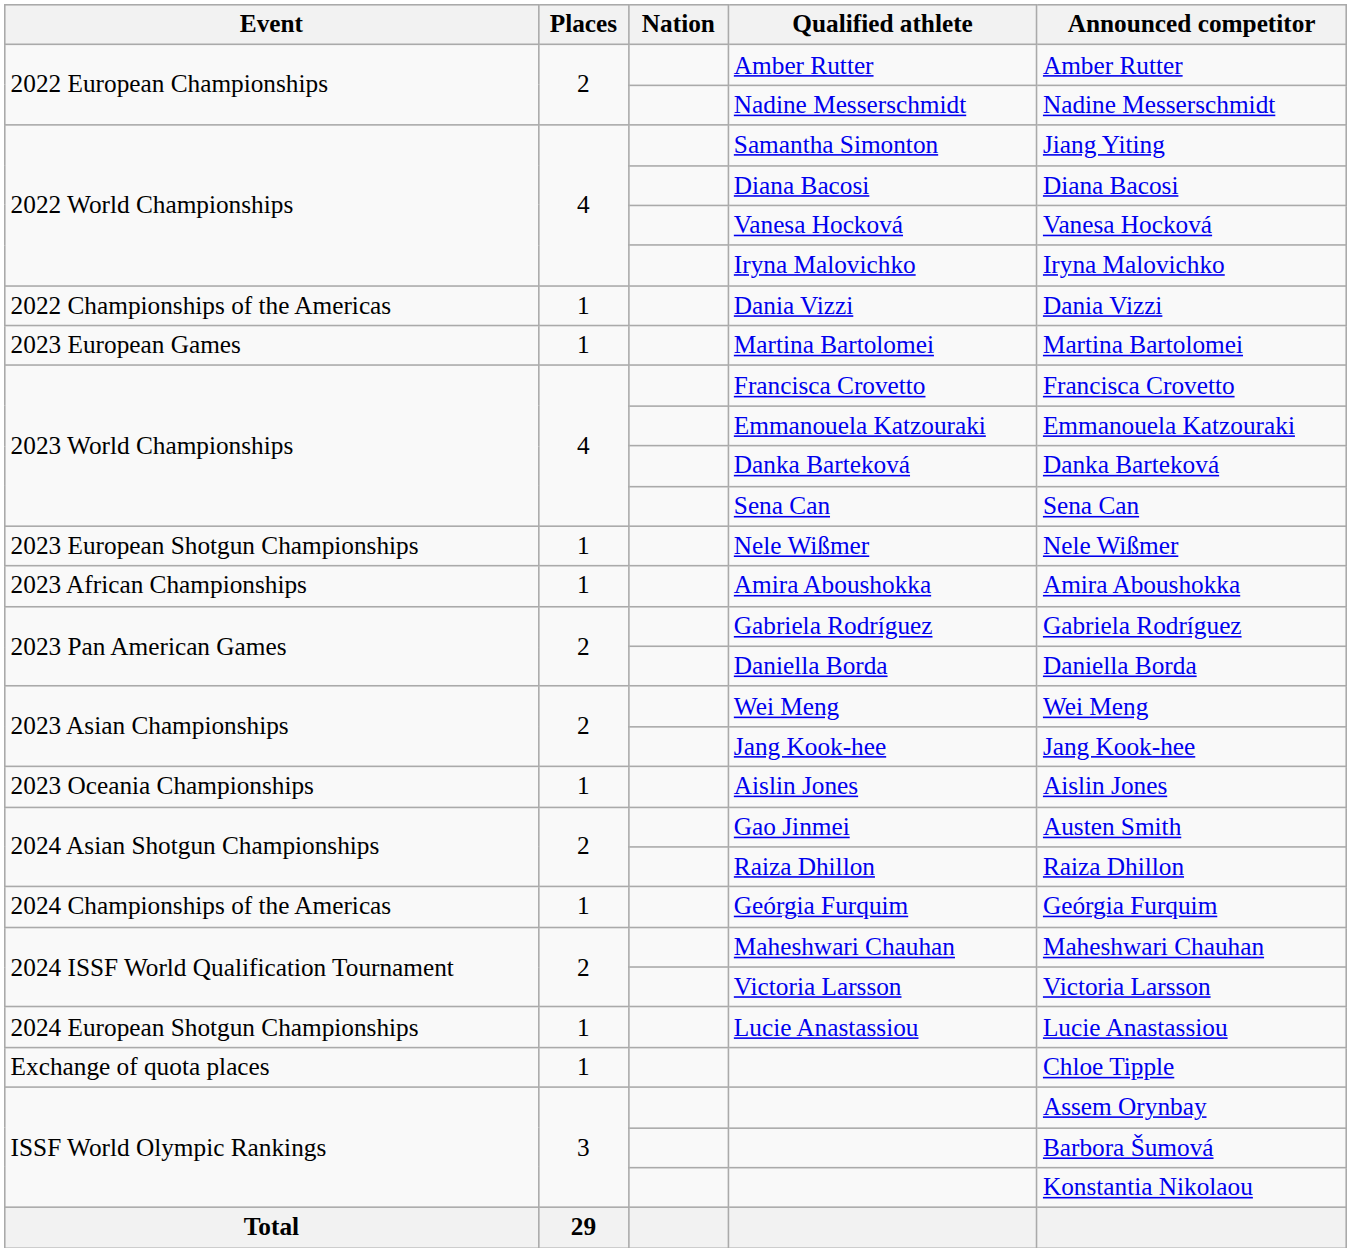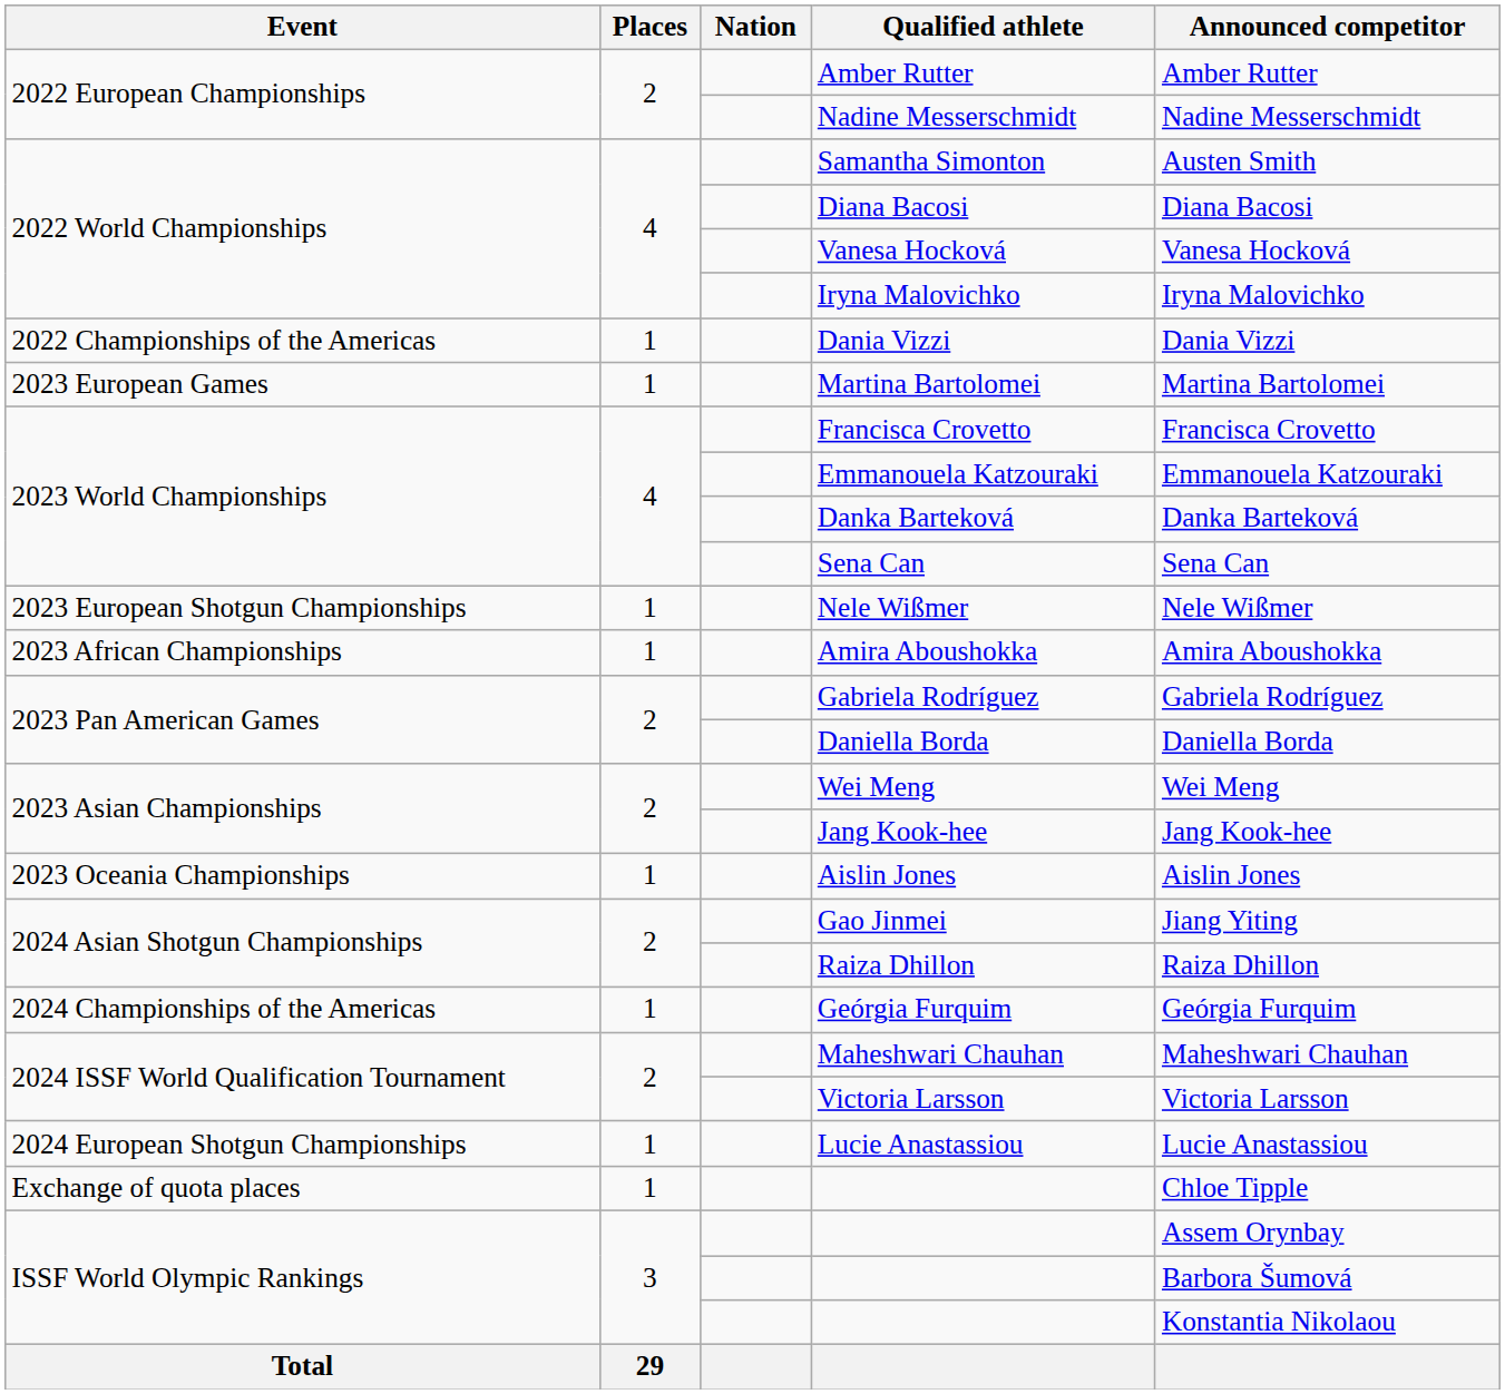Samantha Simonton | Announced competitor: Jiang Yiting -> Austen Smith
Gao Jinmei | Announced competitor: Austen Smith -> Jiang Yiting
